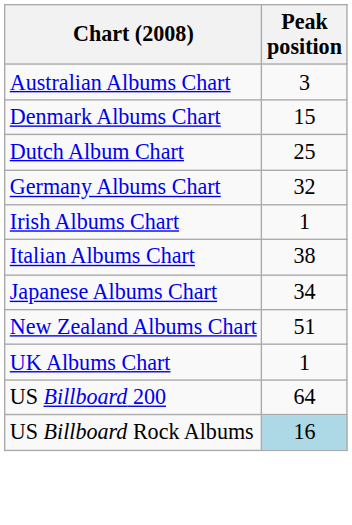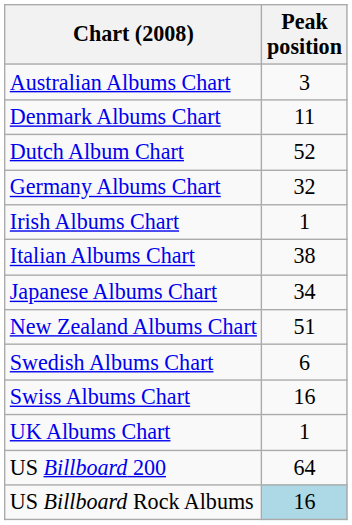Denmark Albums Chart | Peak position: 15 -> 11
Dutch Album Chart | Peak position: 25 -> 52
+ row: Swedish Albums Chart | 6
+ row: Swiss Albums Chart | 16
